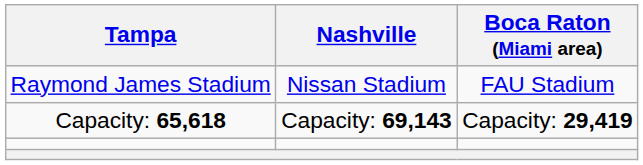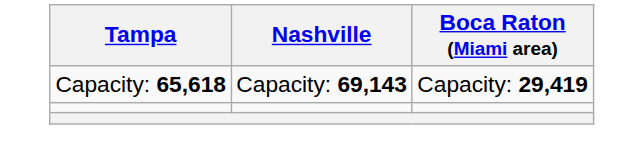- row: Raymond James Stadium | Nissan Stadium | FAU Stadium
